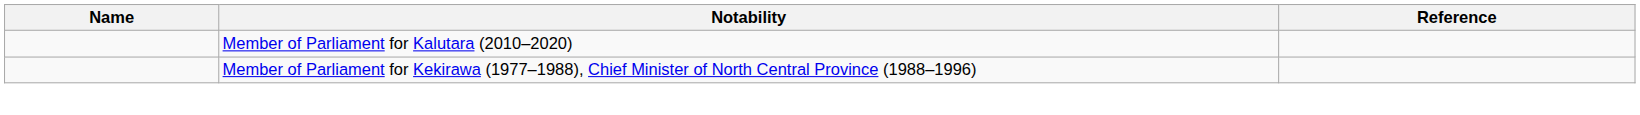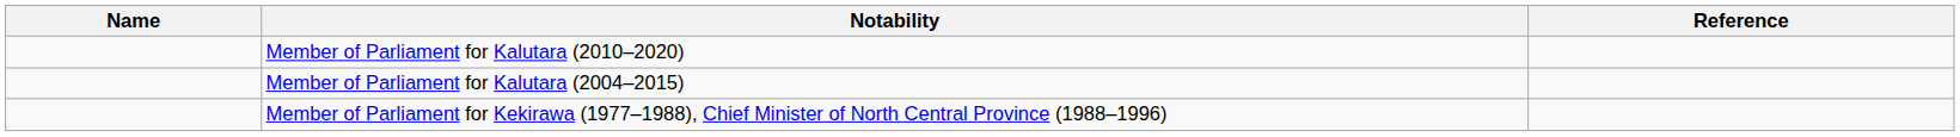+ row: Member of Parliament for Kalutara (2004–2015)
